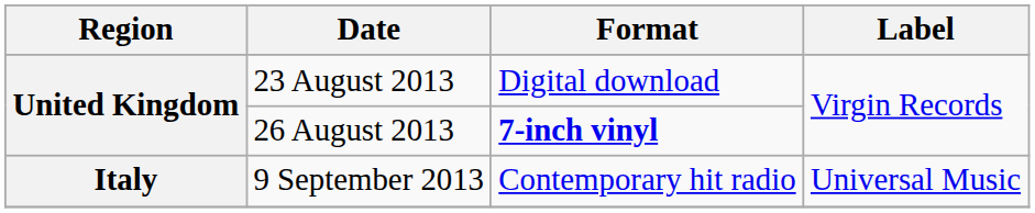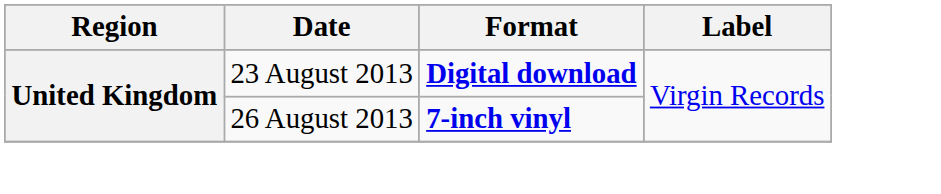23 August 2013 | Format: normal -> bold
- row: Italy | 9 September 2013 | Contemporary hit radio | Universal Music
